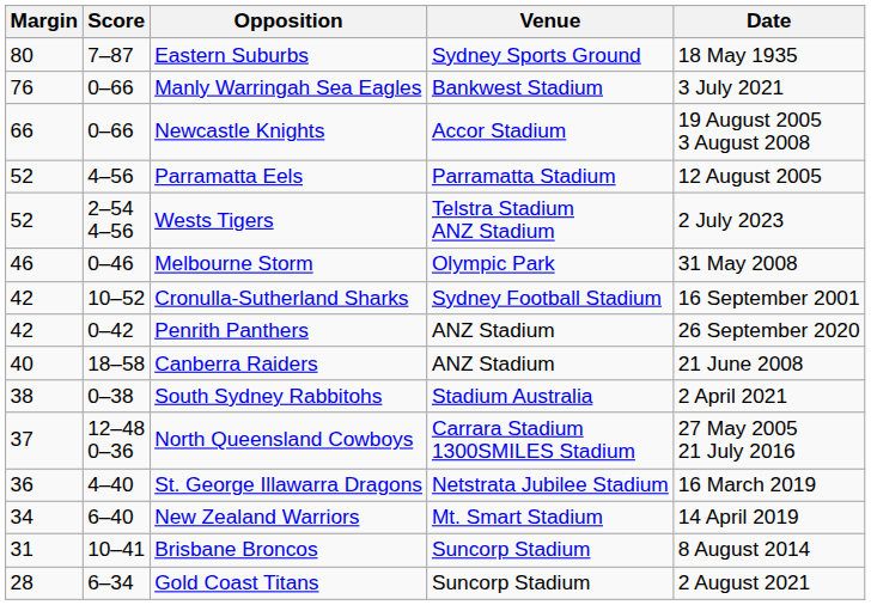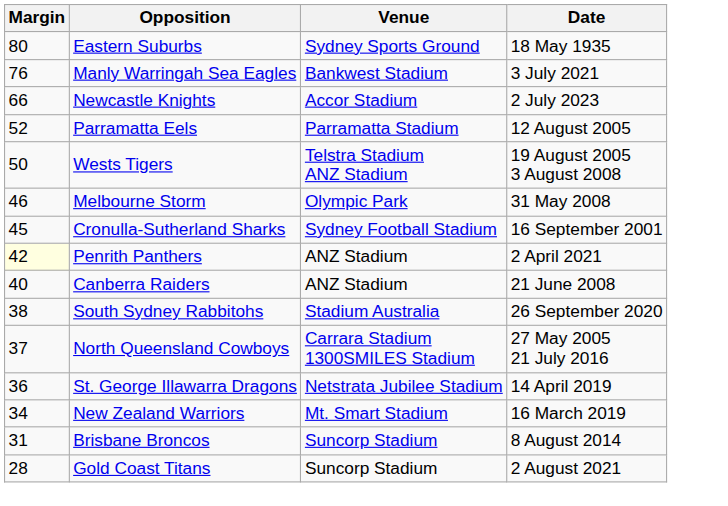- column: Score | 7–87 | 0–66 | 0–66 | 4–56 | 2–54 4–56 | 0–46 | 10–52 | 0–42 | 18–58 | 0–38 | 12–48 0–36 | 4–40 | 6–40 | 10–41 | 6–34
Newcastle Knights | Date: 19 August 2005 3 August 2008 -> 2 July 2023
Wests Tigers | Margin: 52 -> 50
Wests Tigers | Date: 2 July 2023 -> 19 August 2005 3 August 2008
Cronulla-Sutherland Sharks | Margin: 42 -> 45
Penrith Panthers | Margin: no background -> lightyellow background
Penrith Panthers | Date: 26 September 2020 -> 2 April 2021
South Sydney Rabbitohs | Date: 2 April 2021 -> 26 September 2020
St. George Illawarra Dragons | Date: 16 March 2019 -> 14 April 2019
New Zealand Warriors | Date: 14 April 2019 -> 16 March 2019
